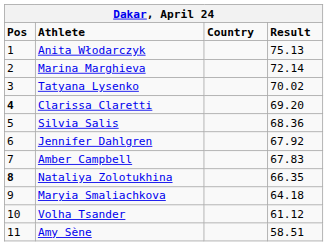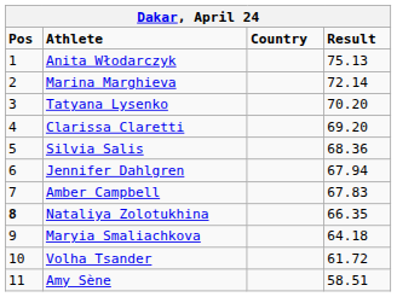Tatyana Lysenko | Result: 70.02 -> 70.20
Clarissa Claretti | Pos: bold -> normal
Jennifer Dahlgren | Result: 67.92 -> 67.94
Volha Tsander | Result: 61.12 -> 61.72
